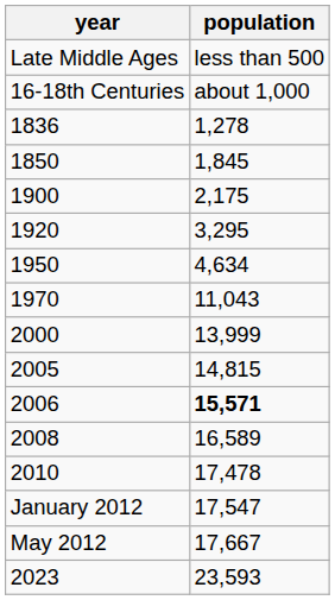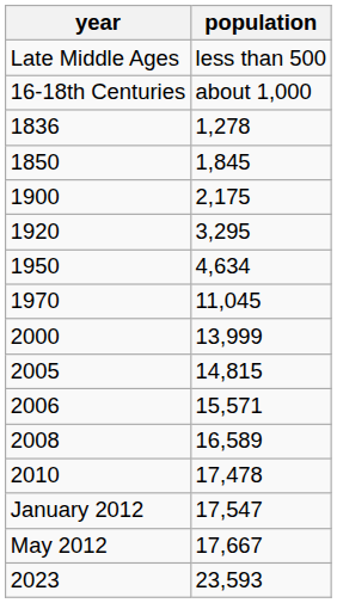1970 | population: 11,043 -> 11,045
2006 | population: bold -> normal
